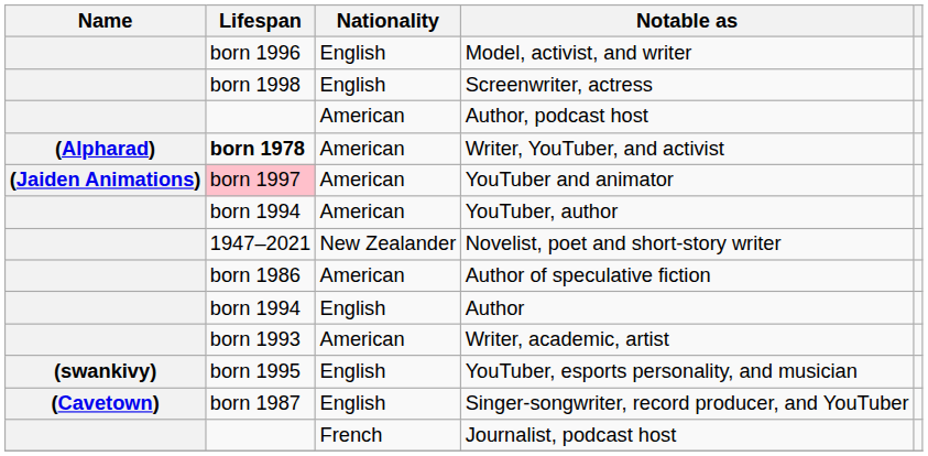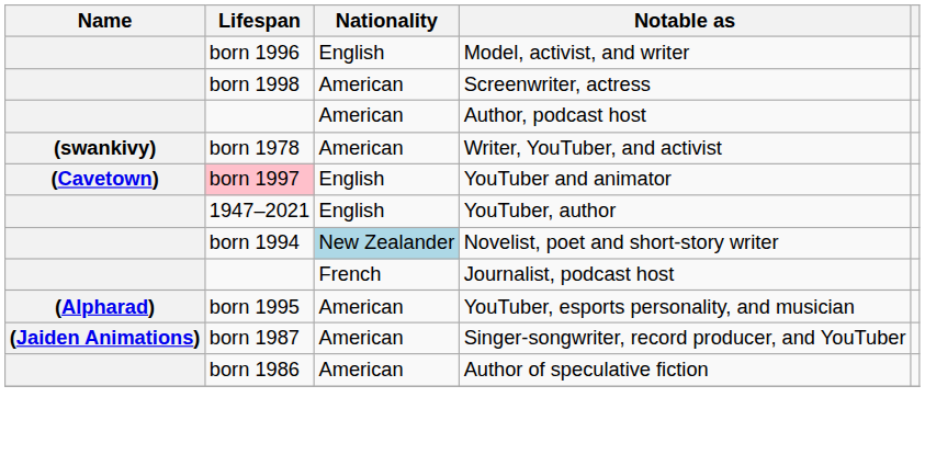Screenwriter, actress | Nationality: English -> American
Writer, YouTuber, and activist | Name: (Alpharad) -> (swankivy)
Writer, YouTuber, and activist | Lifespan: bold -> normal
YouTuber and animator | Name: (Jaiden Animations) -> (Cavetown)
YouTuber and animator | Nationality: American -> English
YouTuber, author | Lifespan: born 1994 -> 1947–2021
YouTuber, author | Nationality: American -> English
Novelist, poet and short-story writer | Lifespan: 1947–2021 -> born 1994
Novelist, poet and short-story writer | Nationality: no background -> lightblue background
rows swapped: Journalist, podcast host <-> Author of speculative fiction
- row: born 1994 | English | Author
- row: born 1993 | American | Writer, academic, artist
YouTuber, esports personality, and musician | Name: (swankivy) -> (Alpharad)
YouTuber, esports personality, and musician | Nationality: English -> American
Singer-songwriter, record producer, and YouTuber | Name: (Cavetown) -> (Jaiden Animations)
Singer-songwriter, record producer, and YouTuber | Nationality: English -> American
